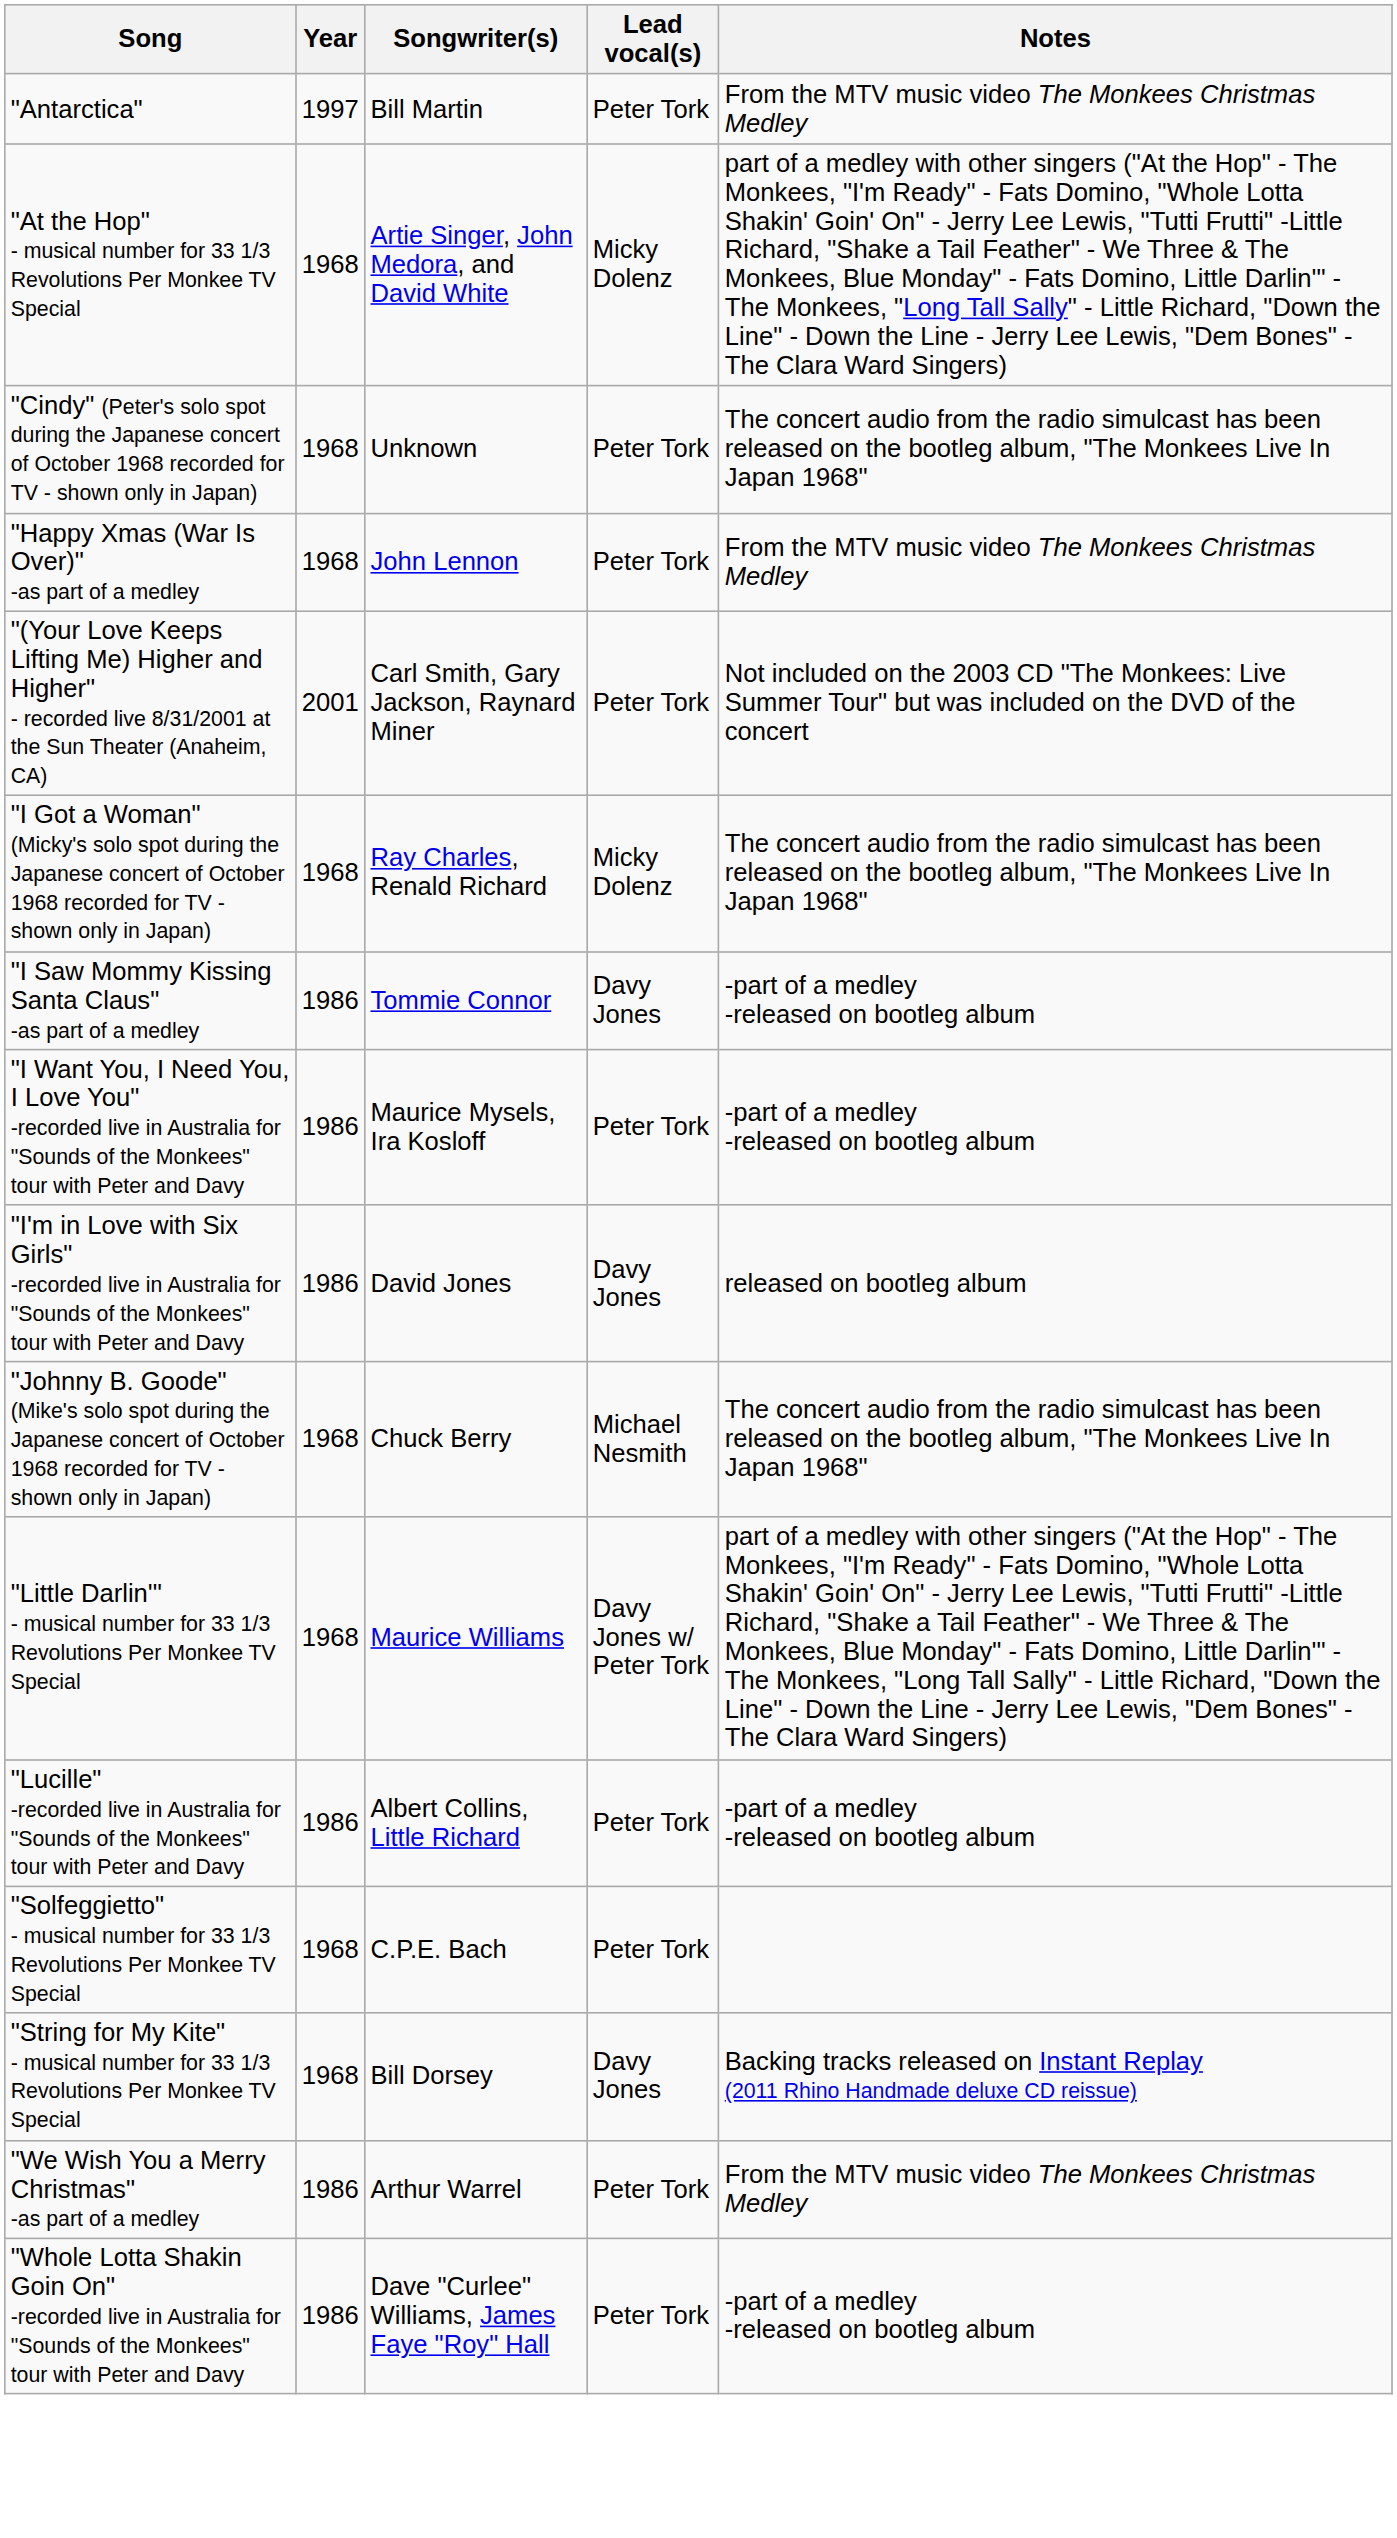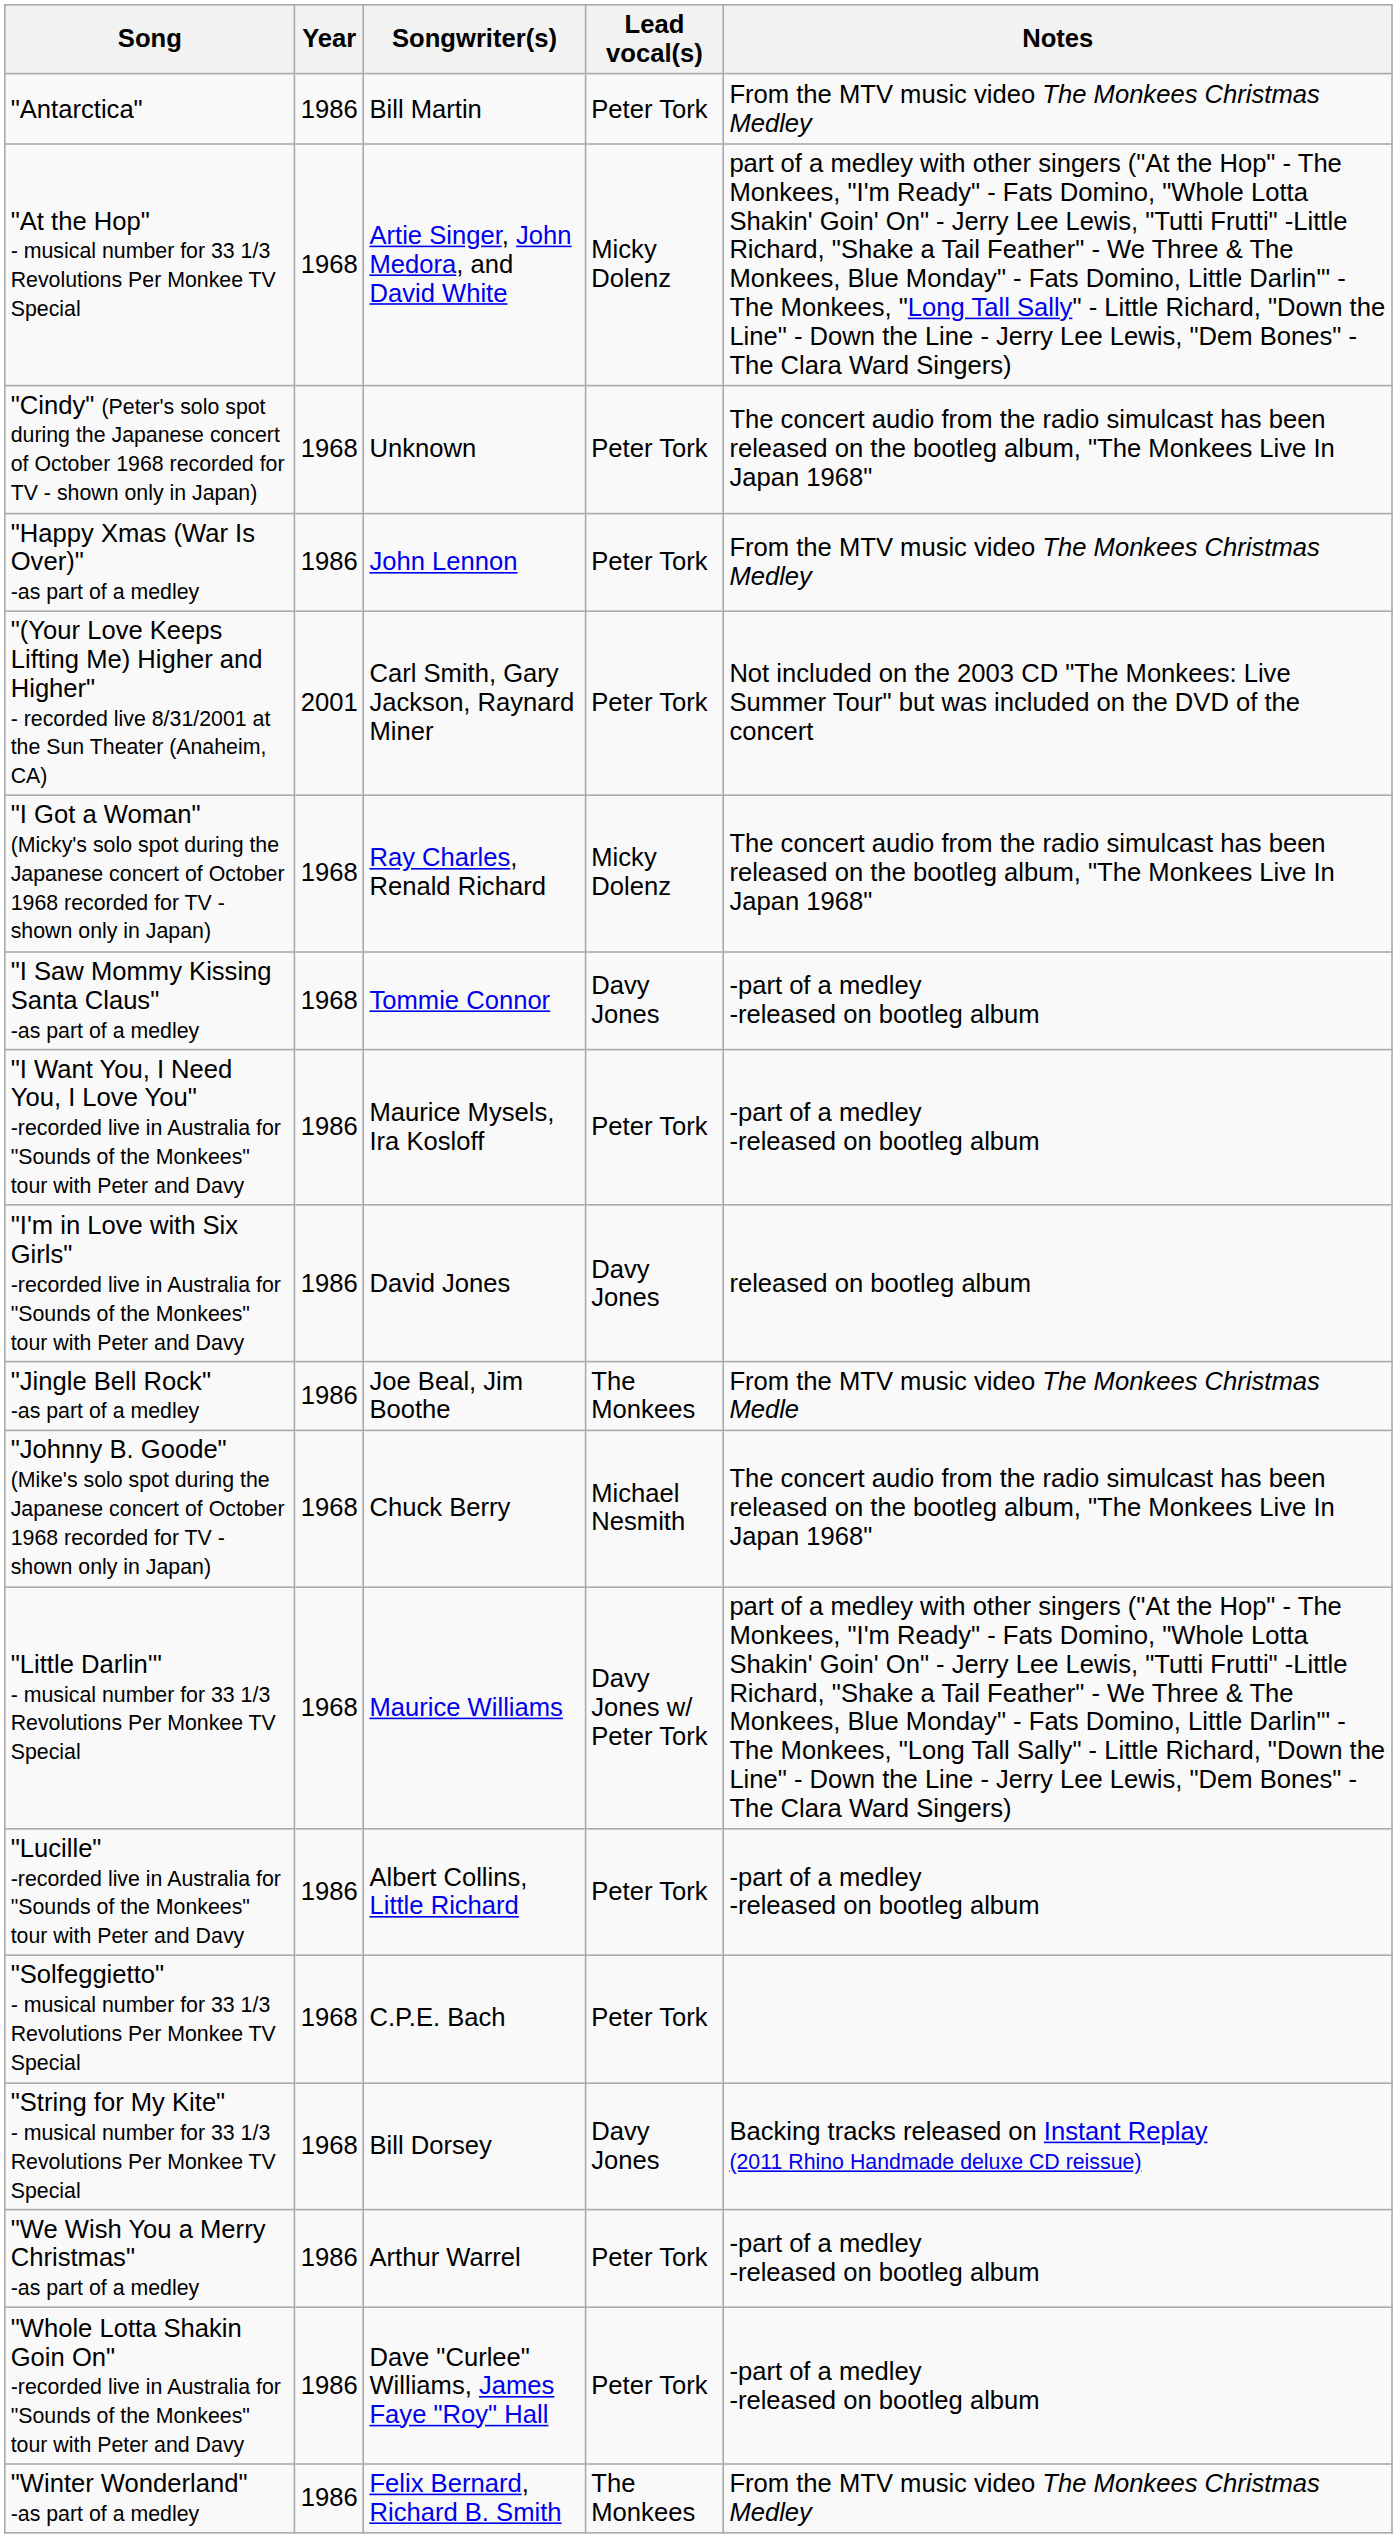"Antarctica" | Year: 1997 -> 1986
"Happy Xmas (War Is Over)" -as part of a medley | Year: 1968 -> 1986
"I Saw Mommy Kissing Santa Claus" -as part of a medley | Year: 1986 -> 1968
+ row: "Jingle Bell Rock" -as part of a medley | 1986 | Joe Beal, Jim Boothe | The Monkees | From the MTV music video The Monkees Christmas Medle
"We Wish You a Merry Christmas" -as part of a medley | Notes: From the MTV music video The Monkees Christmas Medley -> -part of a medley -released on bootleg album
+ row: "Winter Wonderland" -as part of a medley | 1986 | Felix Bernard, Richard B. Smith | The Monkees | From the MTV music video The Monkees Christmas Medley
